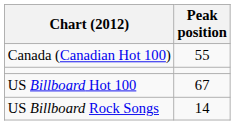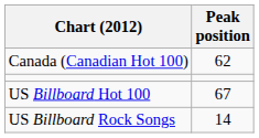Canada (Canadian Hot 100) | Peak position: 55 -> 62
